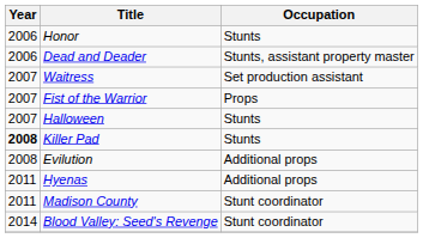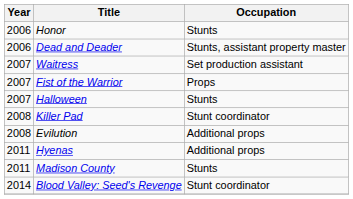Killer Pad | Year: bold -> normal
Killer Pad | Occupation: Stunts -> Stunt coordinator
Madison County | Occupation: Stunt coordinator -> Stunts
